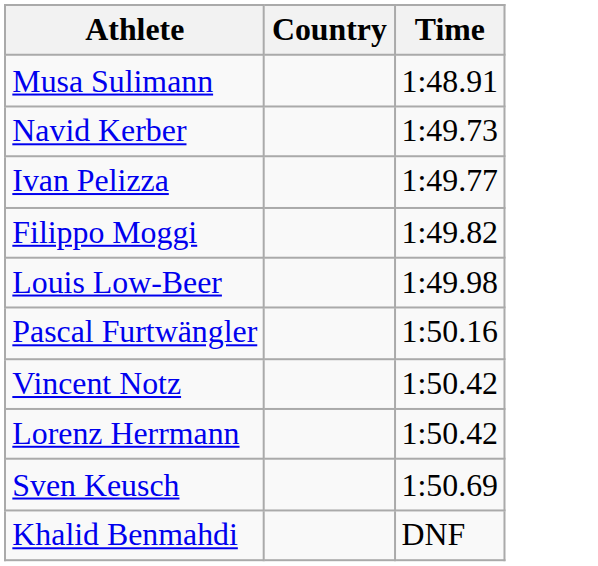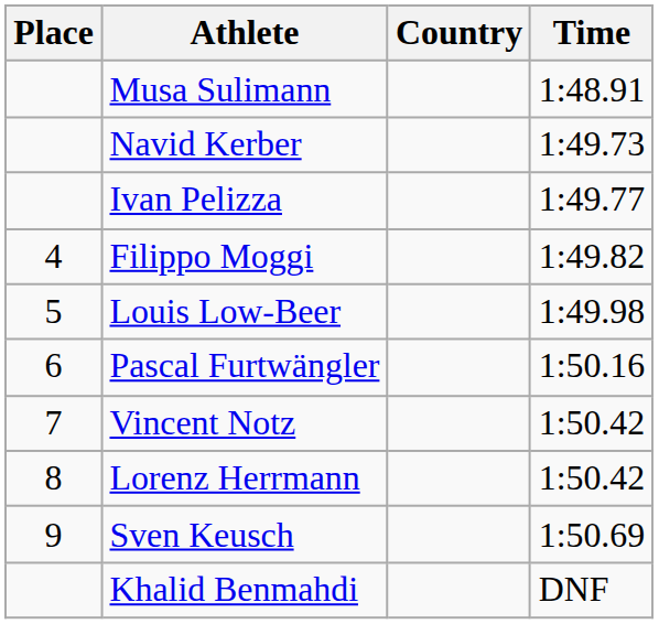+ column: Place | 4 | 5 | 6 | 7 | 8 | 9
